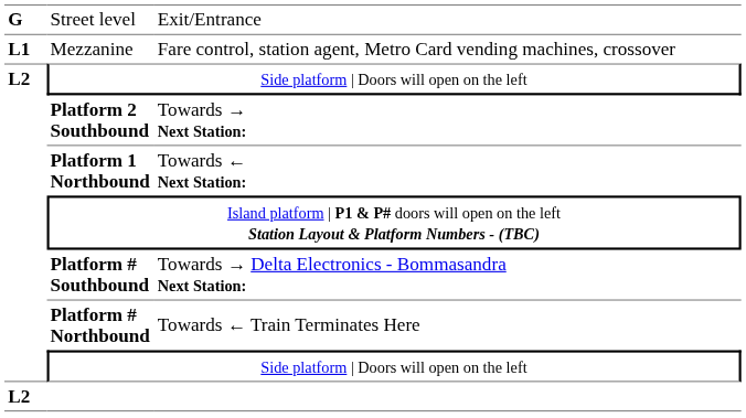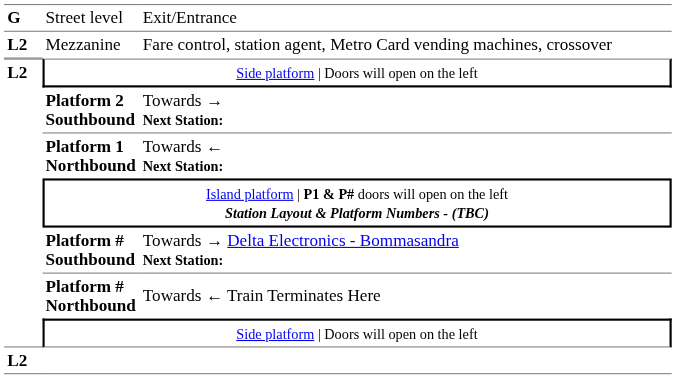Mezzanine | column 1: L1 -> L2
